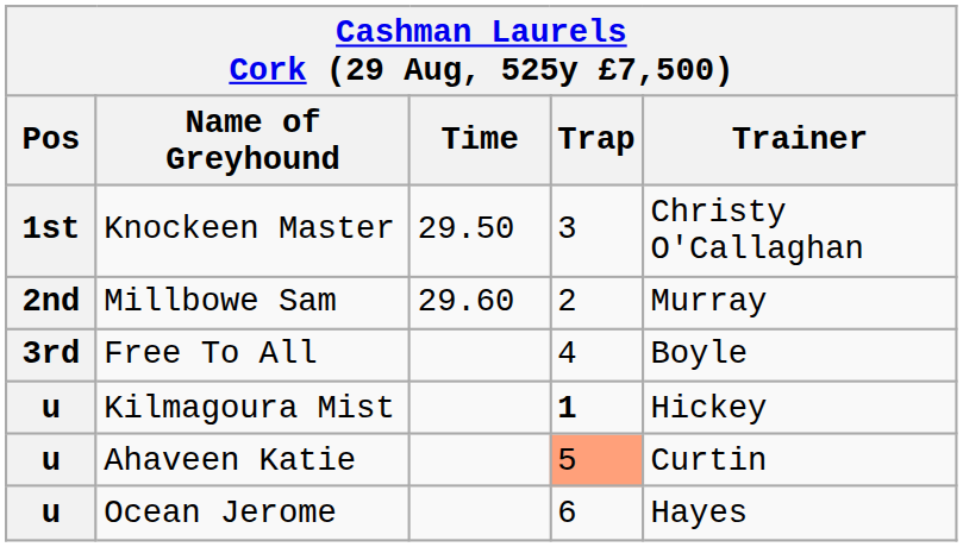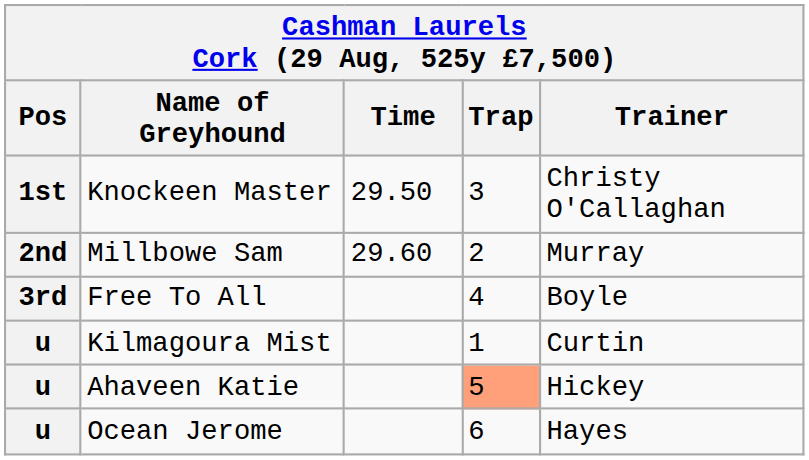Kilmagoura Mist | Trap: bold -> normal
Kilmagoura Mist | Trainer: Hickey -> Curtin
Ahaveen Katie | Trainer: Curtin -> Hickey
